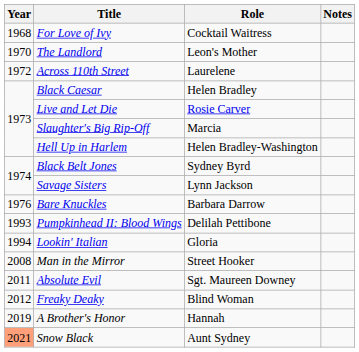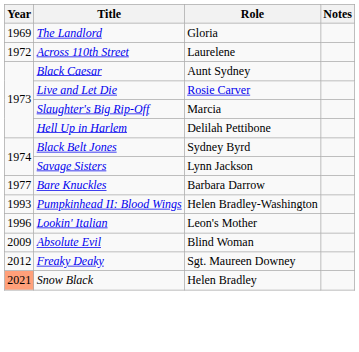- row: 1968 | For Love of Ivy | Cocktail Waitress
The Landlord | Year: 1970 -> 1969
The Landlord | Role: Leon's Mother -> Gloria
Black Caesar | Role: Helen Bradley -> Aunt Sydney
Hell Up in Harlem | Role: Helen Bradley-Washington -> Delilah Pettibone
Bare Knuckles | Year: 1976 -> 1977
Pumpkinhead II: Blood Wings | Role: Delilah Pettibone -> Helen Bradley-Washington
Lookin' Italian | Year: 1994 -> 1996
Lookin' Italian | Role: Gloria -> Leon's Mother
- row: 2008 | Man in the Mirror | Street Hooker
Absolute Evil | Year: 2011 -> 2009
Absolute Evil | Role: Sgt. Maureen Downey -> Blind Woman
Freaky Deaky | Role: Blind Woman -> Sgt. Maureen Downey
- row: 2019 | A Brother's Honor | Hannah
Snow Black | Role: Aunt Sydney -> Helen Bradley
